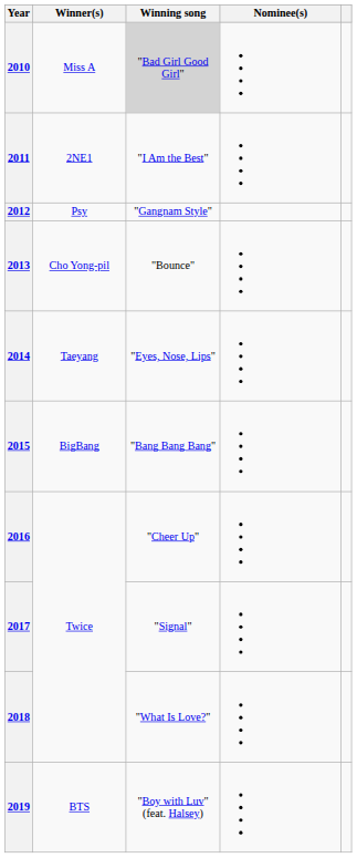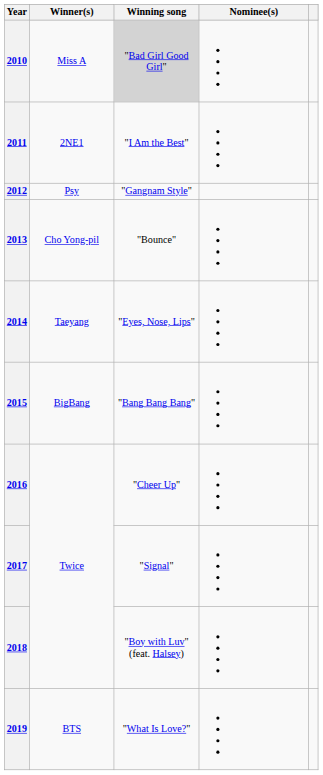2018 | Winning song: "What Is Love?" -> "Boy with Luv" (feat. Halsey)
2019 | Winning song: "Boy with Luv" (feat. Halsey) -> "What Is Love?"
